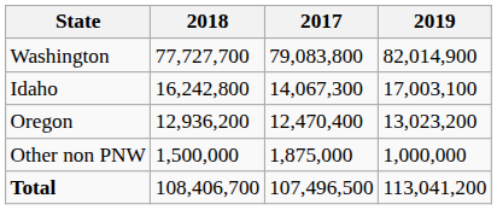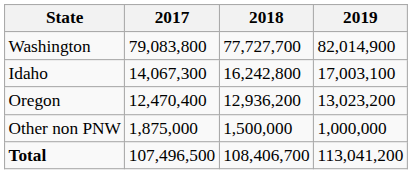columns swapped: 2017 <-> 2018
